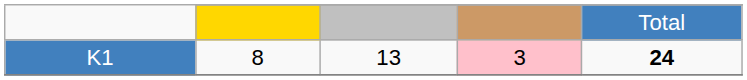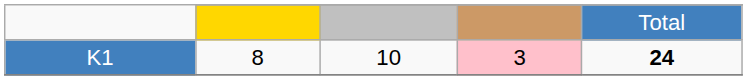K1 | column 3: 13 -> 10
